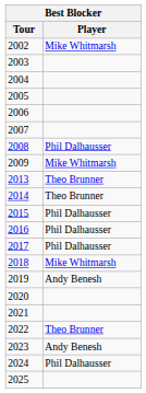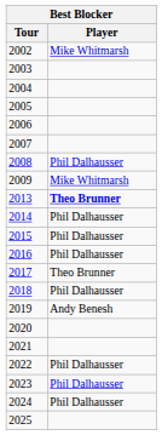2013 | Player: normal -> bold
2014 | Player: Theo Brunner -> Phil Dalhausser
2017 | Player: Phil Dalhausser -> Theo Brunner
2018 | Player: Mike Whitmarsh -> Phil Dalhausser
2022 | Player: Theo Brunner -> Phil Dalhausser
2023 | Player: Andy Benesh -> Phil Dalhausser
